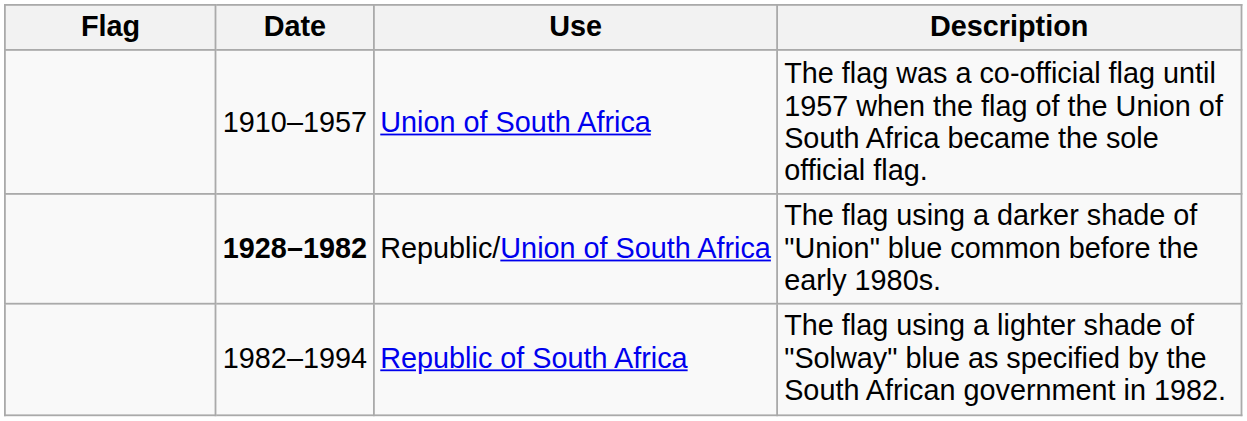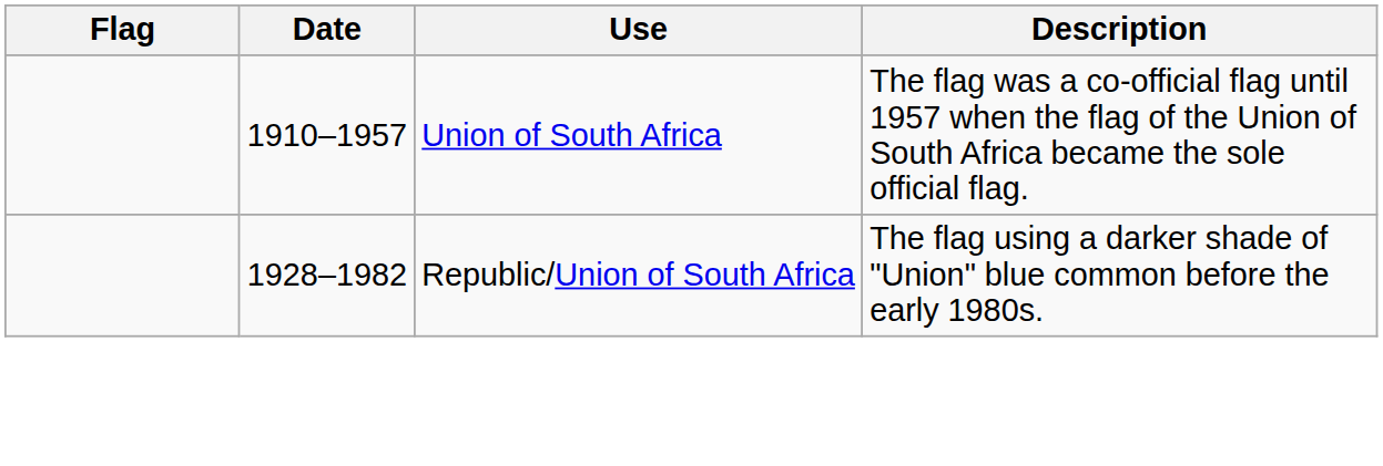Republic/Union of South Africa | Date: bold -> normal
- row: 1982–1994 | Republic of South Africa | The flag using a lighter shade of "Solway" blue as specified by the South African government in 1982.
